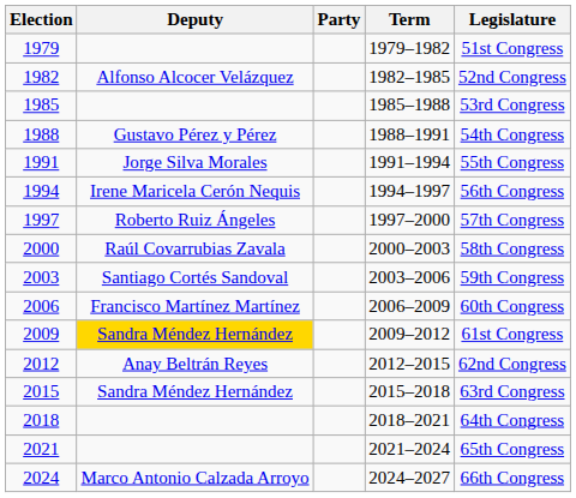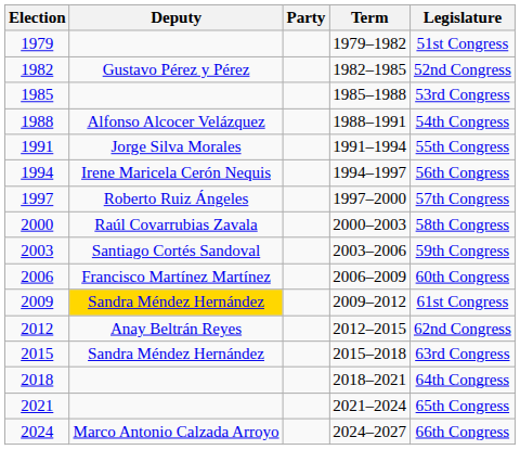1982 | Deputy: Alfonso Alcocer Velázquez -> Gustavo Pérez y Pérez
1988 | Deputy: Gustavo Pérez y Pérez -> Alfonso Alcocer Velázquez
